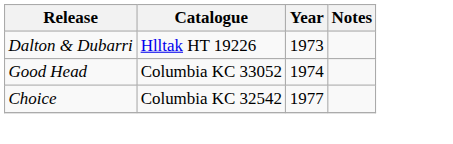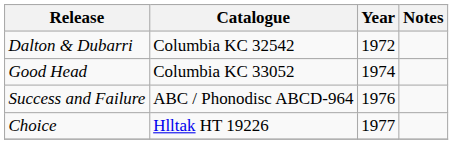Dalton & Dubarri | Catalogue: Hlltak HT 19226 -> Columbia KC 32542
Dalton & Dubarri | Year: 1973 -> 1972
+ row: Success and Failure | ABC / Phonodisc ABCD-964 | 1976
Choice | Catalogue: Columbia KC 32542 -> Hlltak HT 19226
